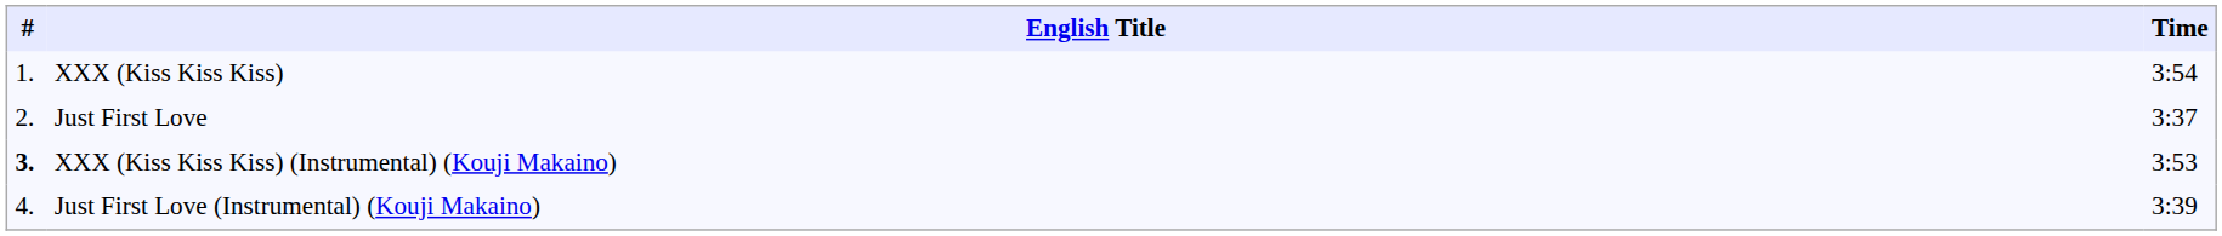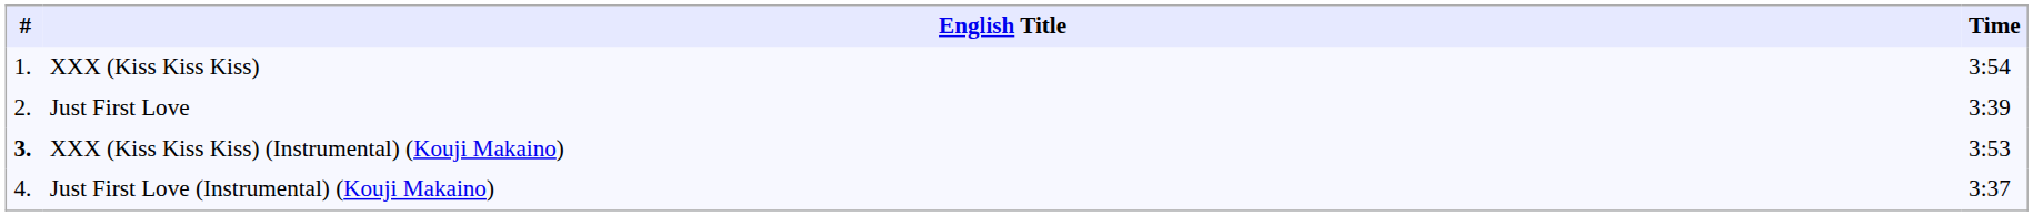Just First Love | Time: 3:37 -> 3:39
Just First Love (Instrumental) (Kouji Makaino) | Time: 3:39 -> 3:37
